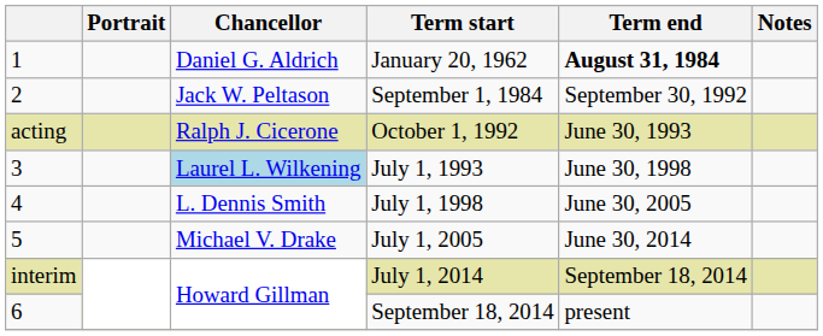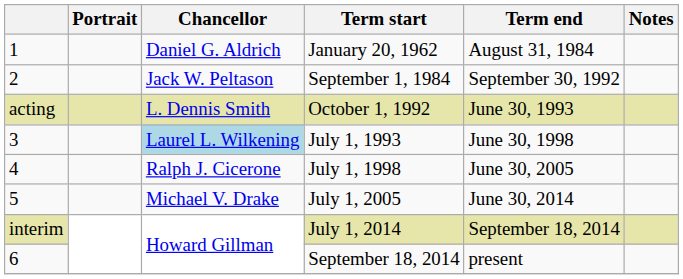January 20, 1962 | Term end: bold -> normal
October 1, 1992 | Chancellor: Ralph J. Cicerone -> L. Dennis Smith
July 1, 1998 | Chancellor: L. Dennis Smith -> Ralph J. Cicerone
